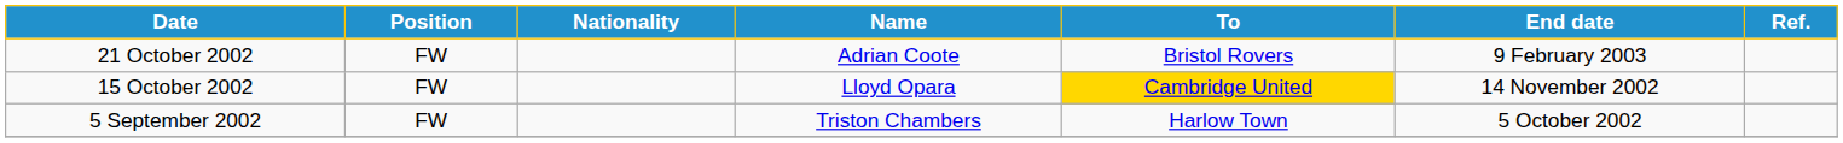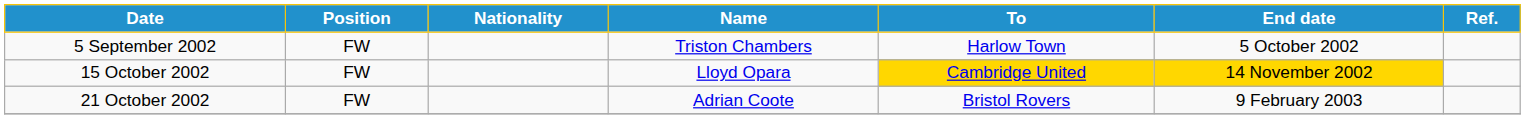rows swapped: 5 September 2002 <-> 21 October 2002
15 October 2002 | End date: no background -> gold background
